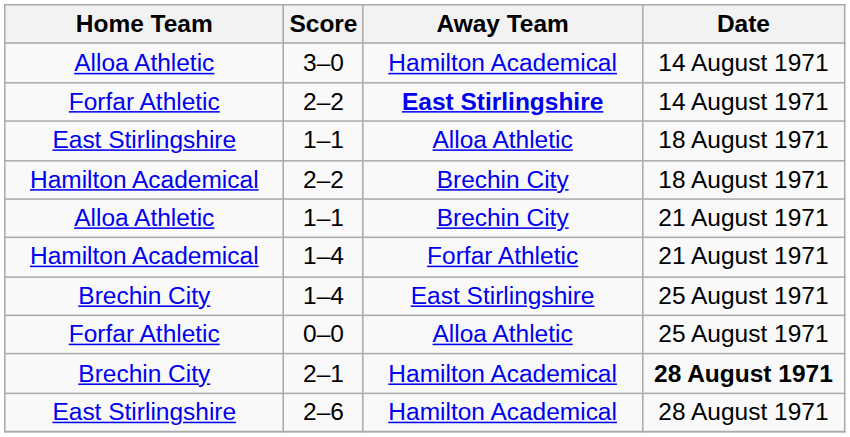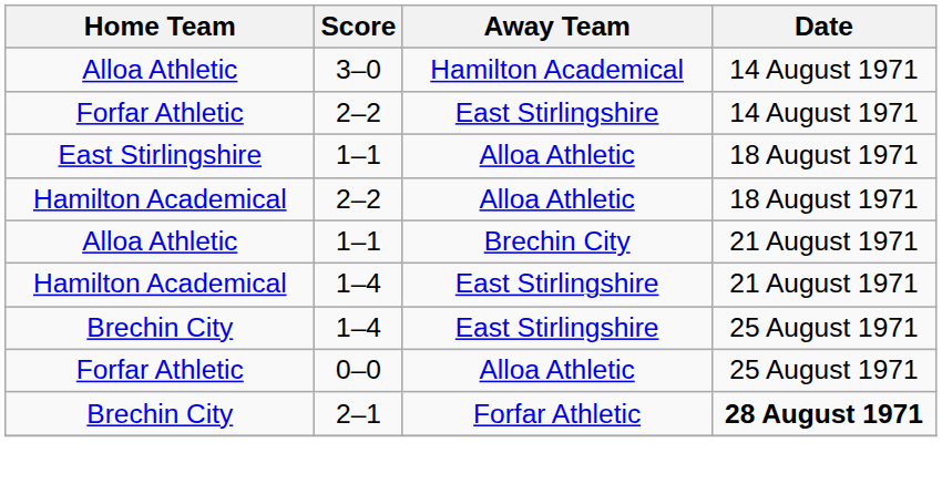Forfar Athletic / 2–2 | Away Team: bold -> normal
Hamilton Academical / 2–2 | Away Team: Brechin City -> Alloa Athletic
Hamilton Academical / 1–4 | Away Team: Forfar Athletic -> East Stirlingshire
2–1 | Away Team: Hamilton Academical -> Forfar Athletic
- row: East Stirlingshire | 2–6 | Hamilton Academical | 28 August 1971
